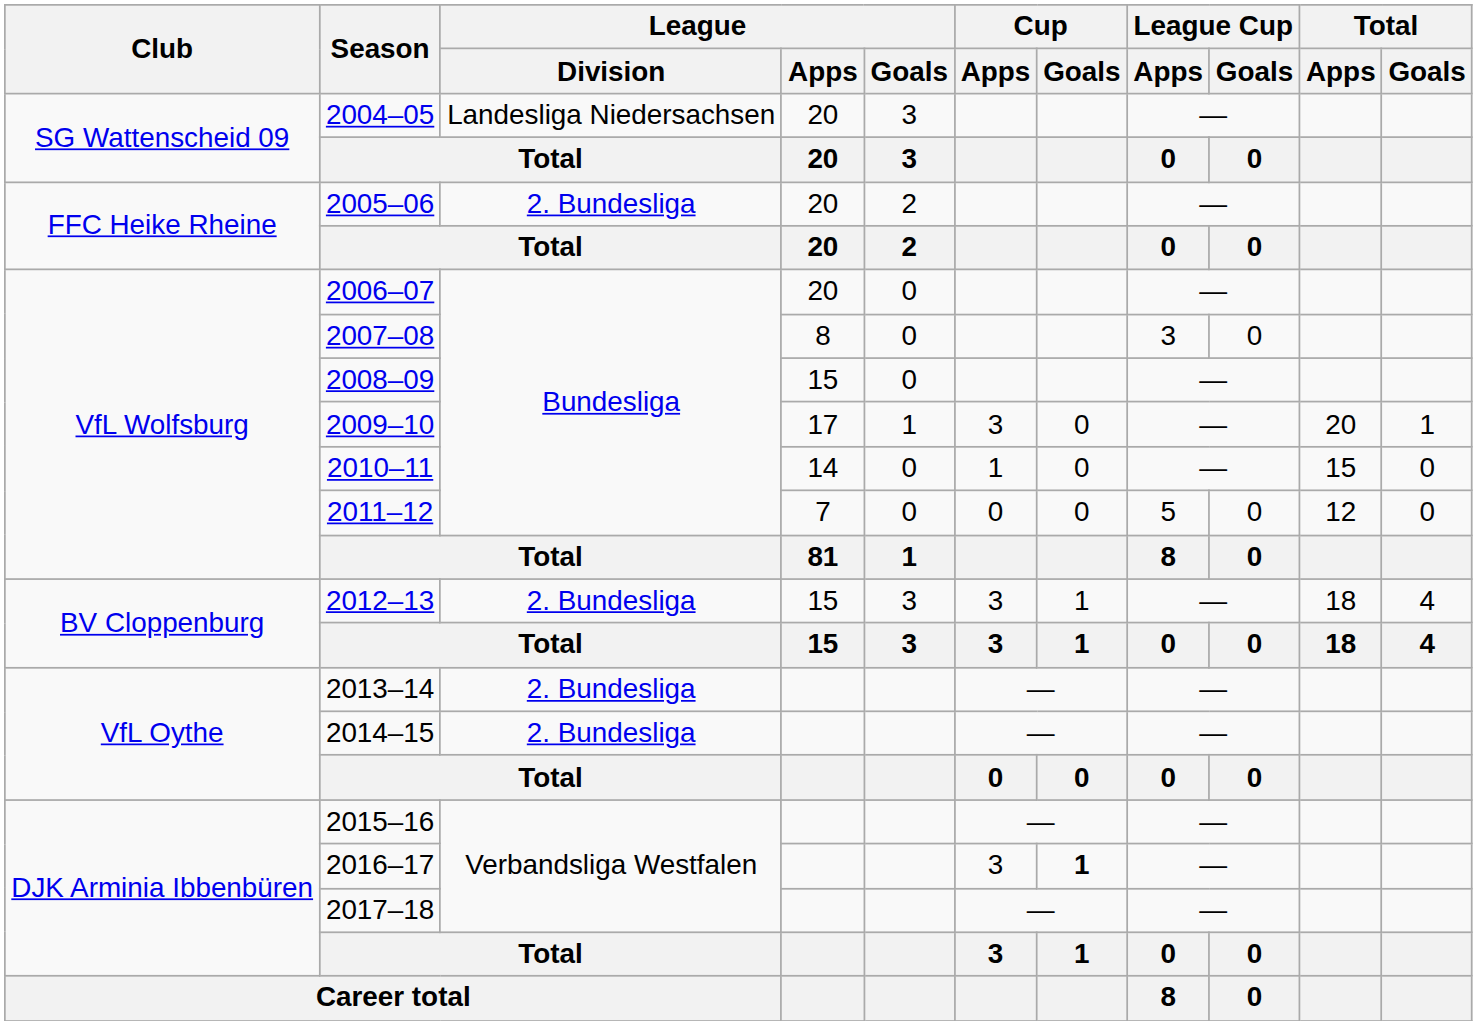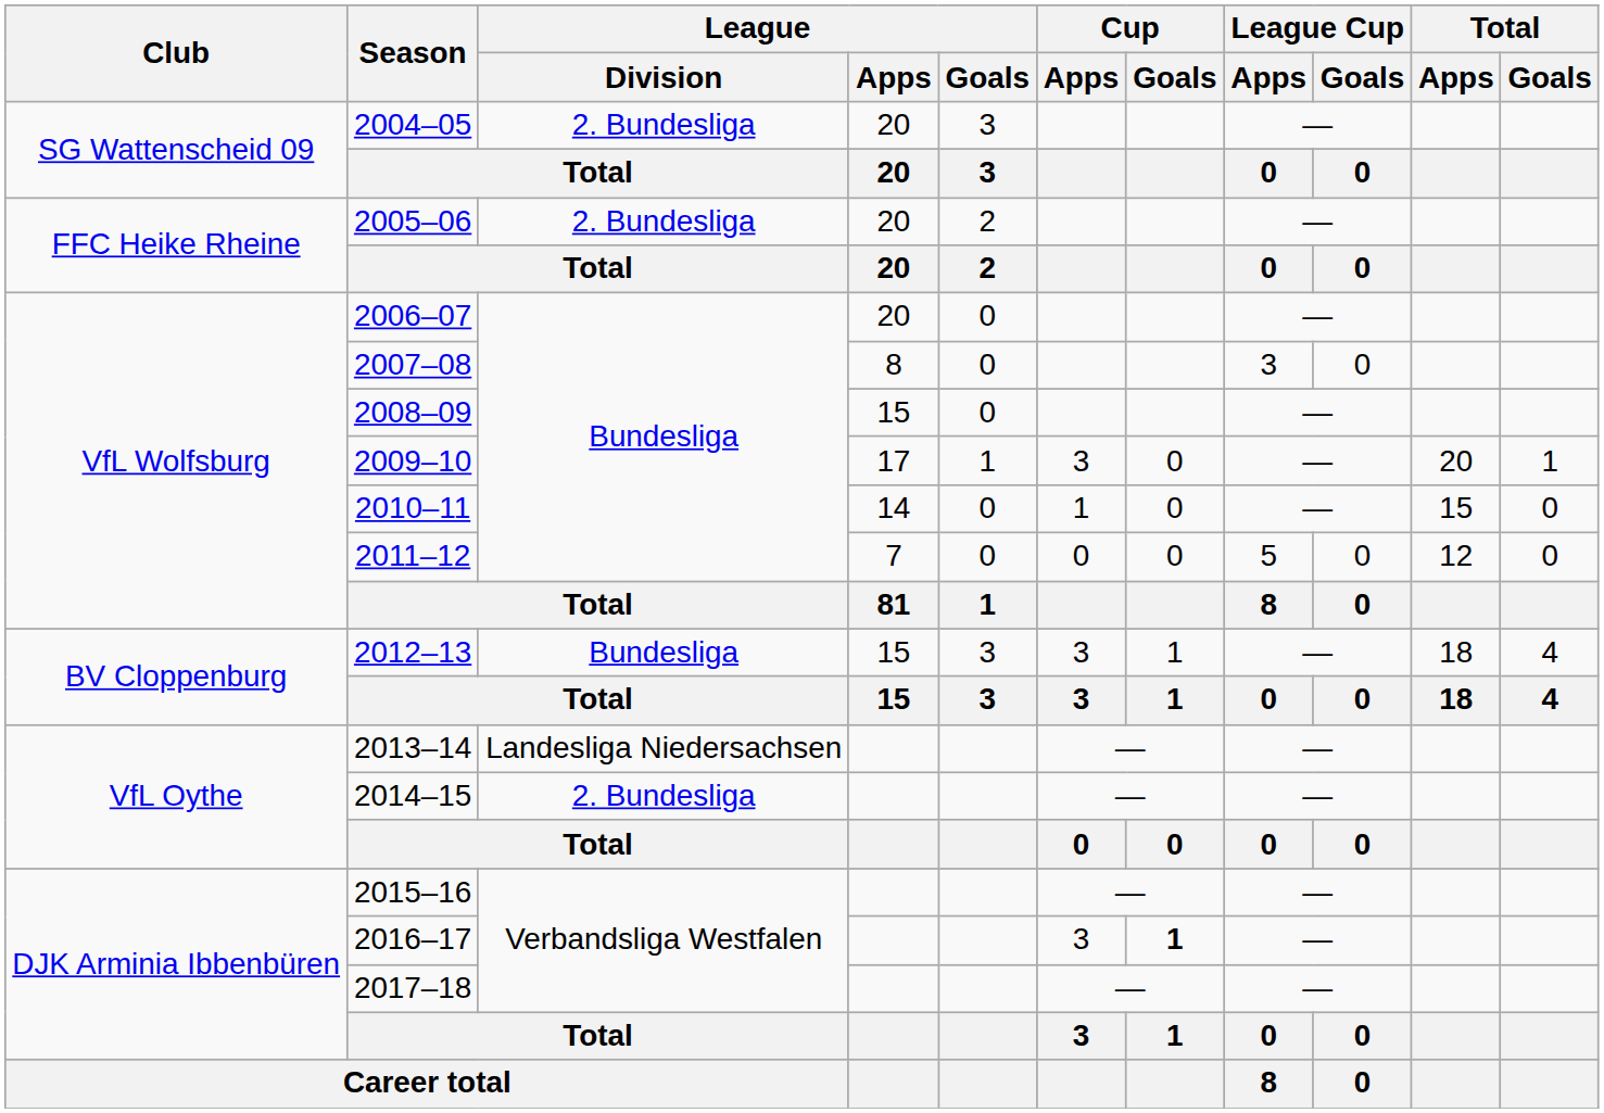2004–05 | League / Division: Landesliga Niedersachsen -> 2. Bundesliga
2012–13 | League / Division: 2. Bundesliga -> Bundesliga
2013–14 | League / Division: 2. Bundesliga -> Landesliga Niedersachsen
